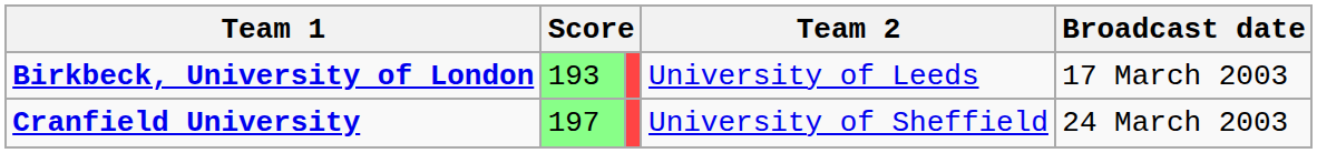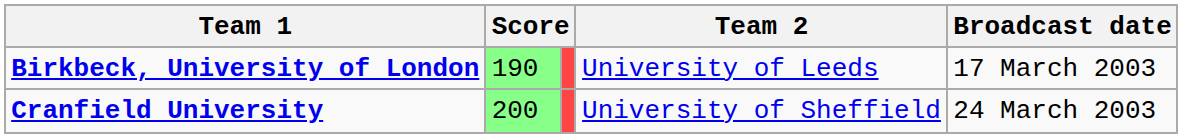Birkbeck, University of London | column 2: 193 -> 190
Cranfield University | column 2: 197 -> 200
